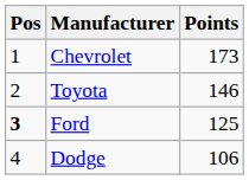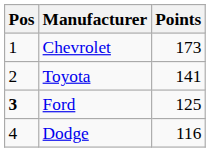Toyota | Points: 146 -> 141
Dodge | Points: 106 -> 116
